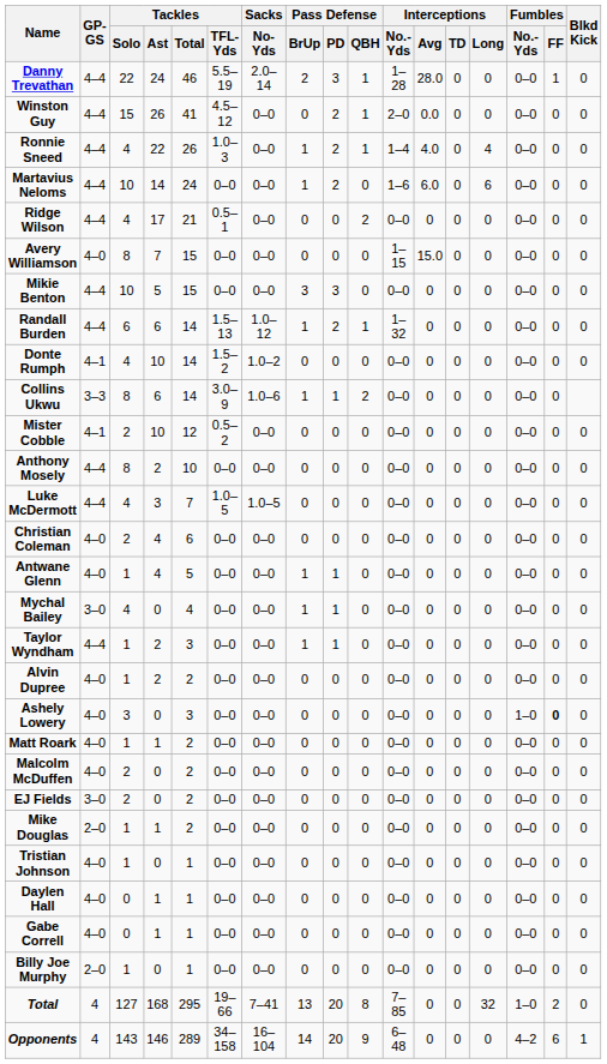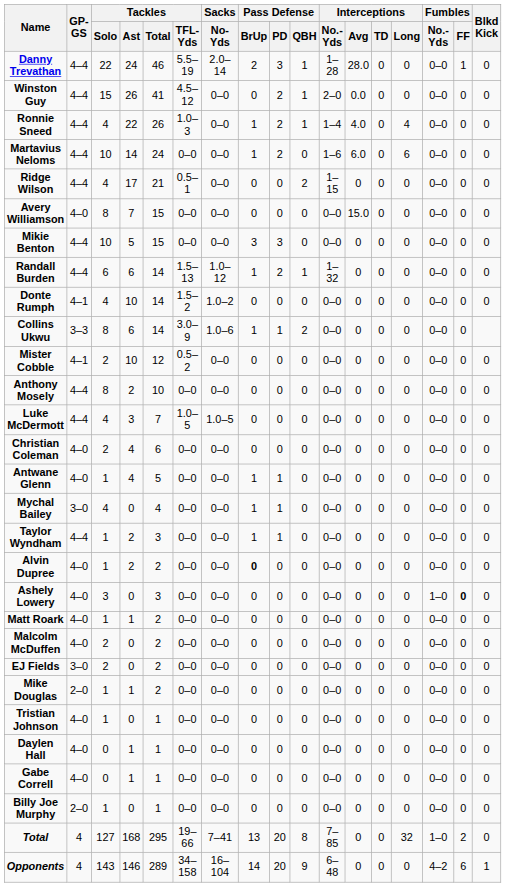Ridge Wilson | Interceptions / No.-Yds: 0–0 -> 1–15
Avery Williamson | Interceptions / No.-Yds: 1–15 -> 0–0
Alvin Dupree | Pass Defense / BrUp: normal -> bold
